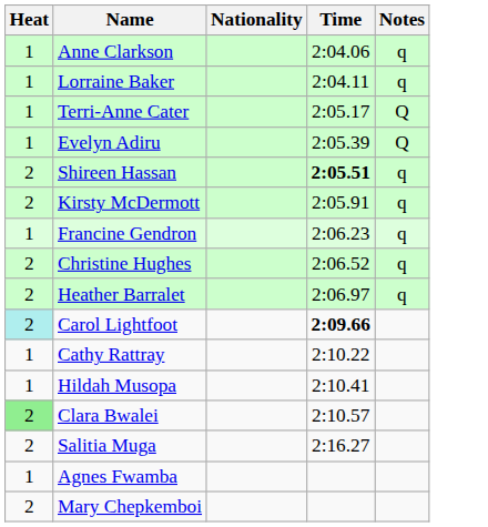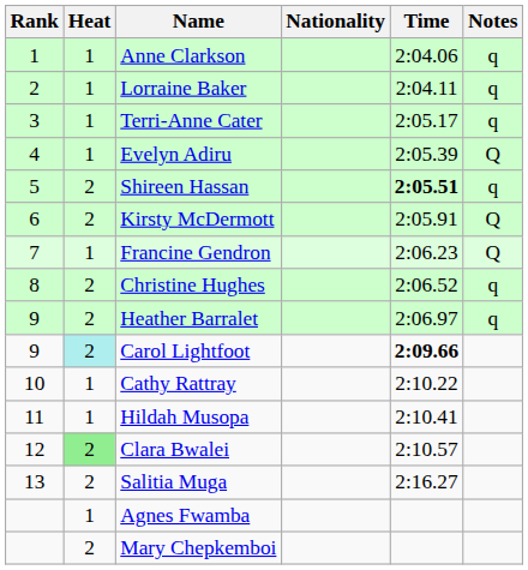+ column: Rank | 1 | 2 | 3 | 4 | 5 | 6 | 7 | 8 | 9 | 9 | 10 | 11 | 12 | 13
Terri-Anne Cater | Notes: Q -> q
Kirsty McDermott | Notes: q -> Q
Francine Gendron | Notes: q -> Q
